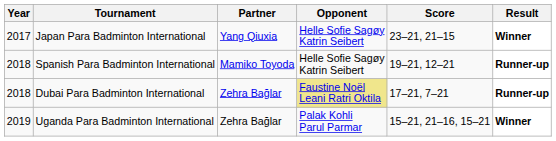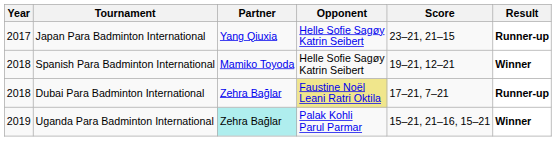Japan Para Badminton International | Result: Winner -> Runner-up
Spanish Para Badminton International | Result: Runner-up -> Winner
Uganda Para Badminton International | Partner: no background -> paleturquoise background
